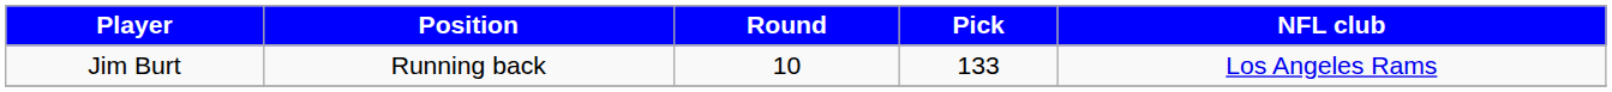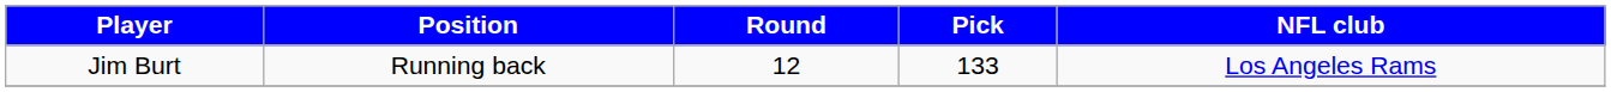Jim Burt | Round: 10 -> 12
